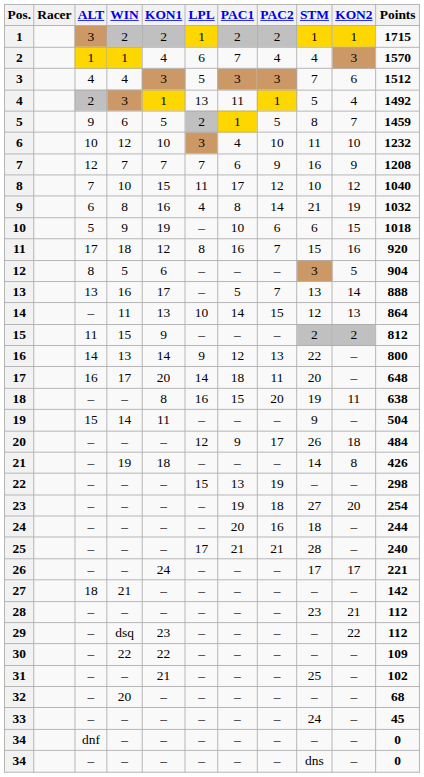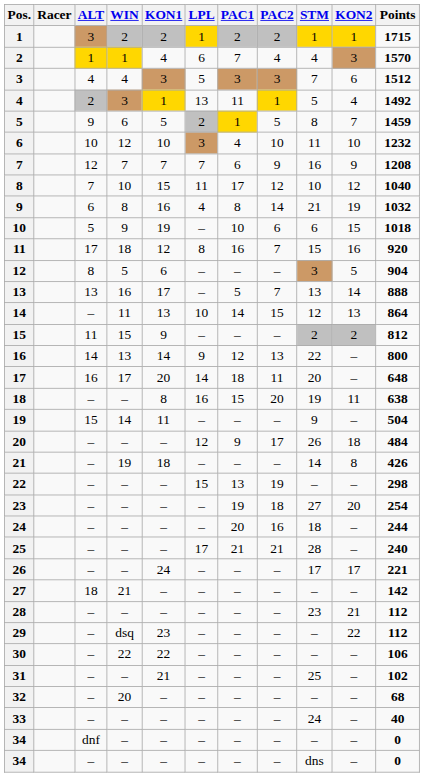30 | Points: 109 -> 106
33 | Points: 45 -> 40
